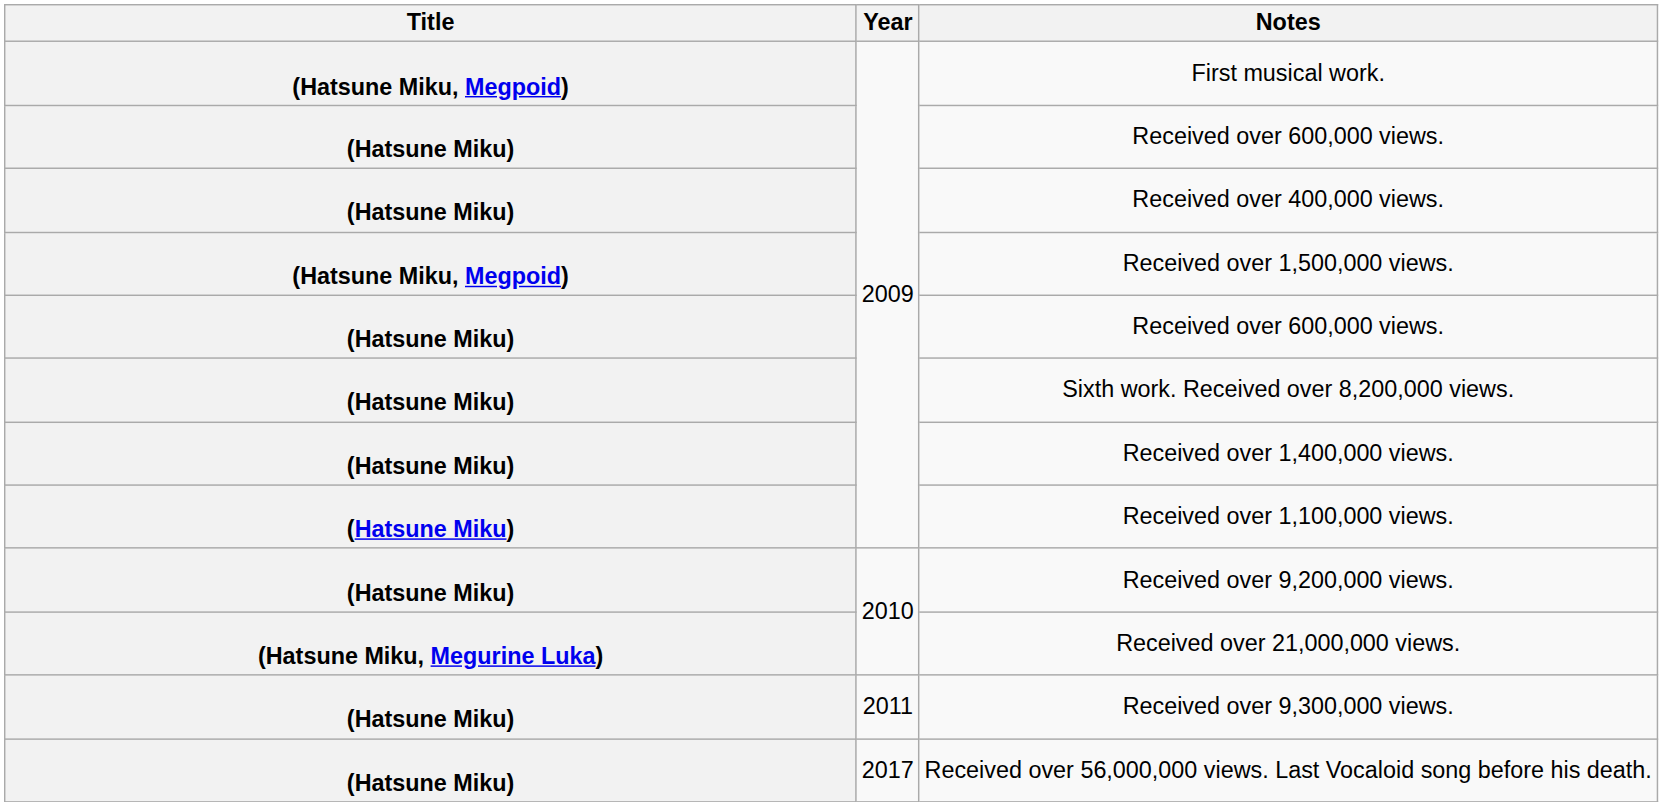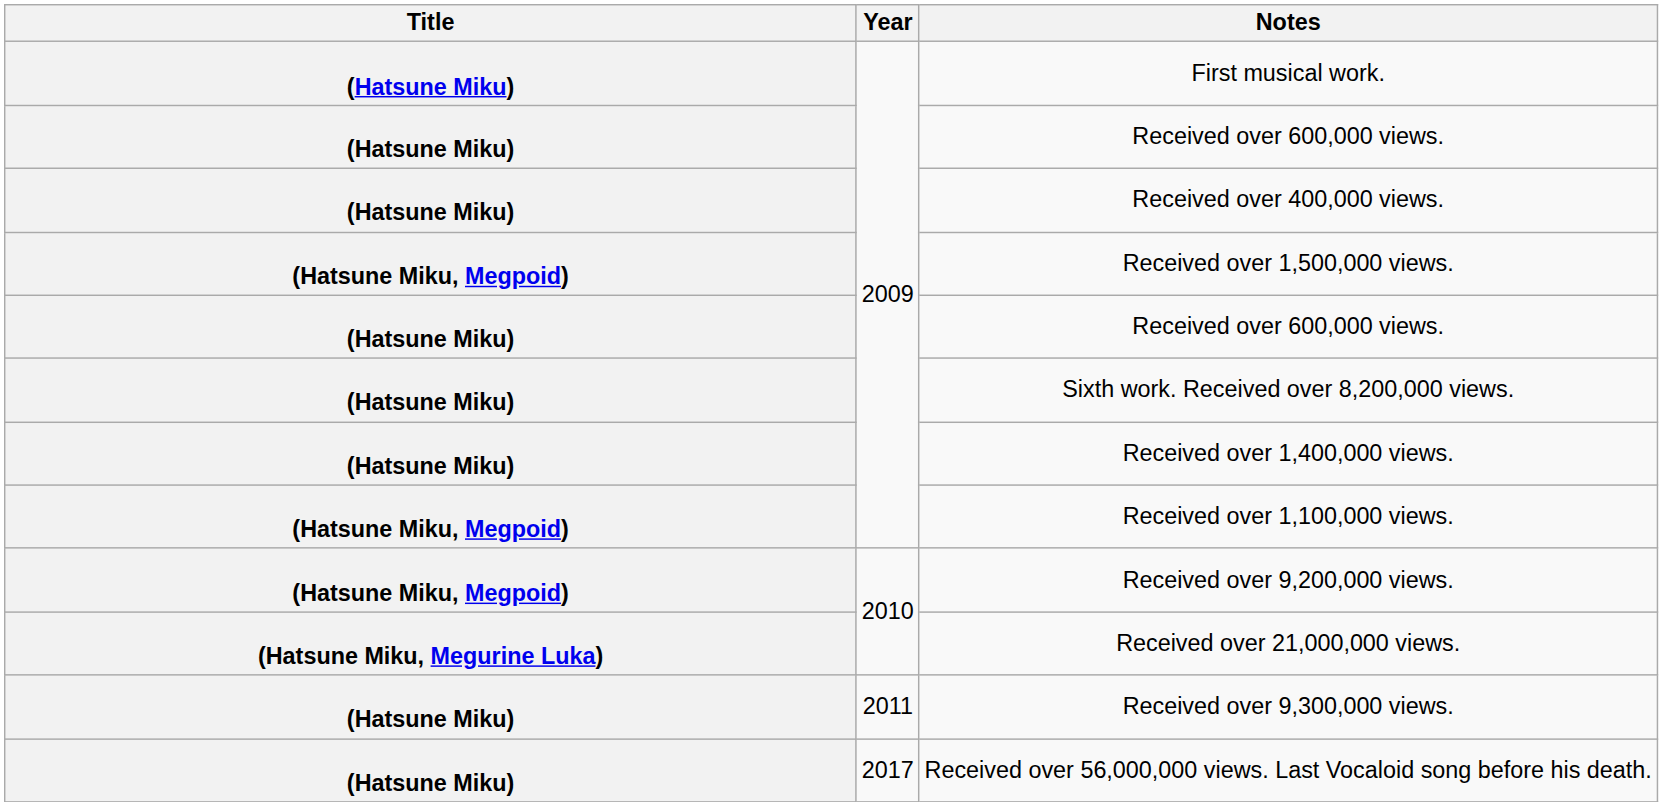First musical work. | Title: (Hatsune Miku, Megpoid) -> (Hatsune Miku)
Received over 1,100,000 views. | Title: (Hatsune Miku) -> (Hatsune Miku, Megpoid)
Received over 9,200,000 views. | Title: (Hatsune Miku) -> (Hatsune Miku, Megpoid)
